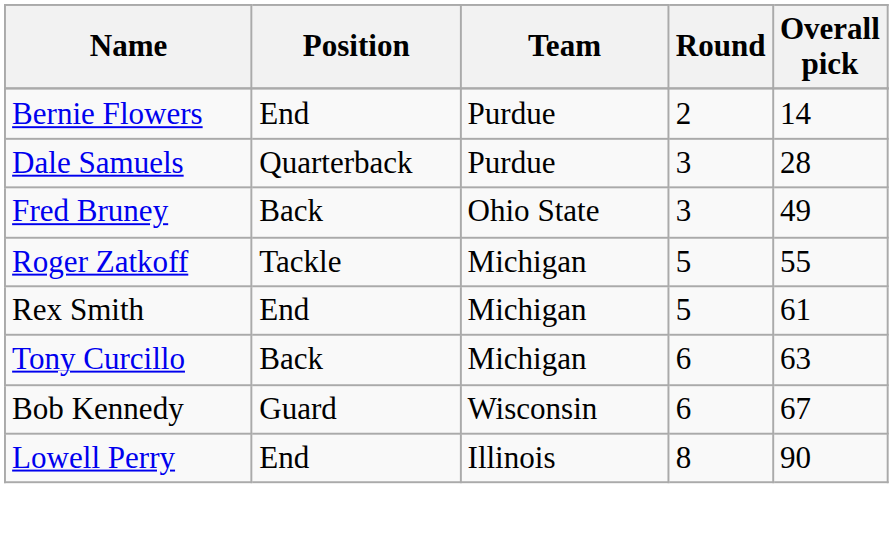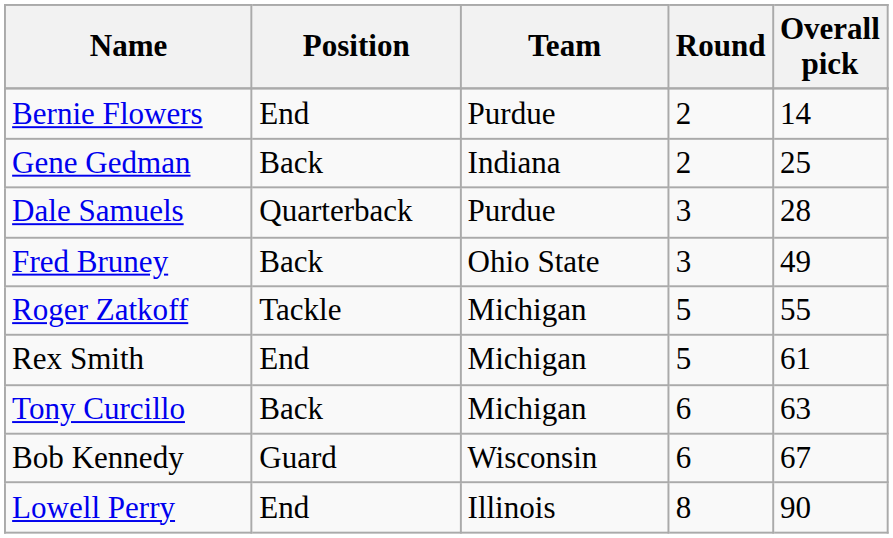+ row: Gene Gedman | Back | Indiana | 2 | 25
